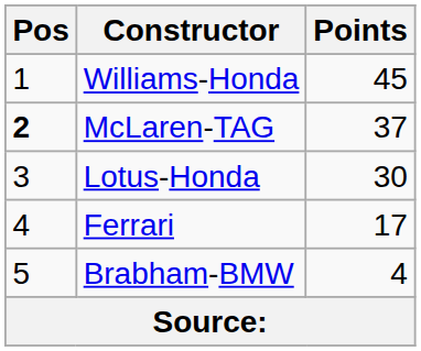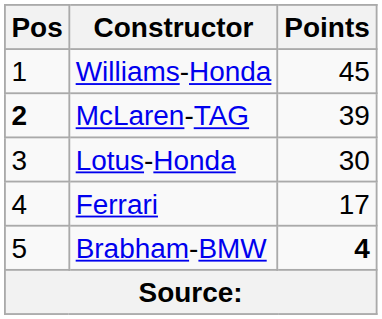McLaren-TAG | Points: 37 -> 39
Brabham-BMW | Points: normal -> bold
